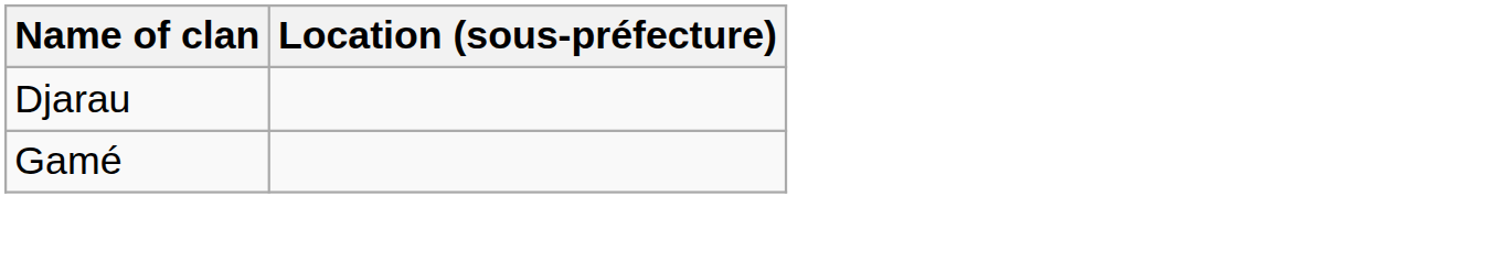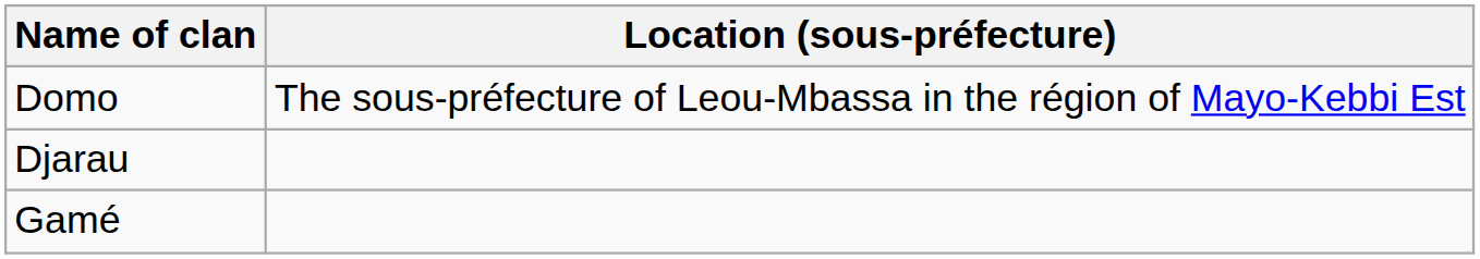+ row: Domo | The sous-préfecture of Leou-Mbassa in the région of Mayo-Kebbi Est
